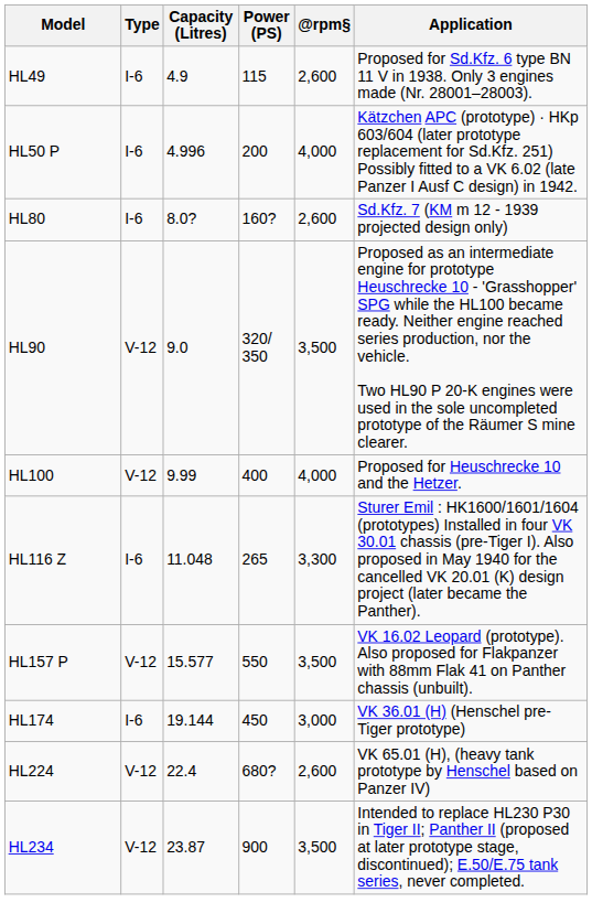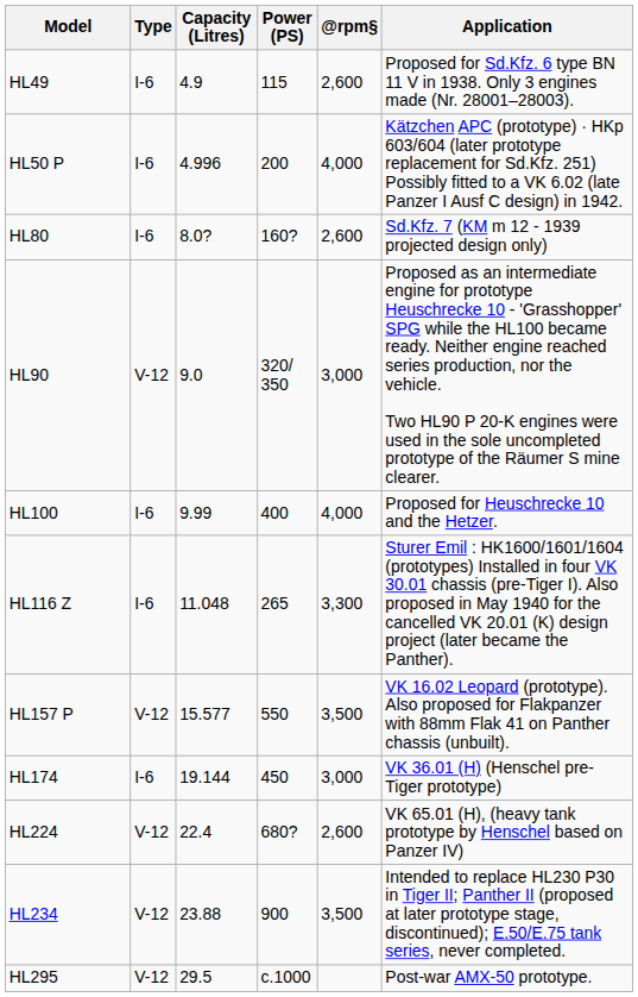HL90 | @rpm§: 3,500 -> 3,000
HL100 | Type: V-12 -> I-6
HL234 | Capacity (Litres): 23.87 -> 23.88
+ row: HL295 | V-12 | 29.5 | c.1000 | Post-war AMX-50 prototype.
